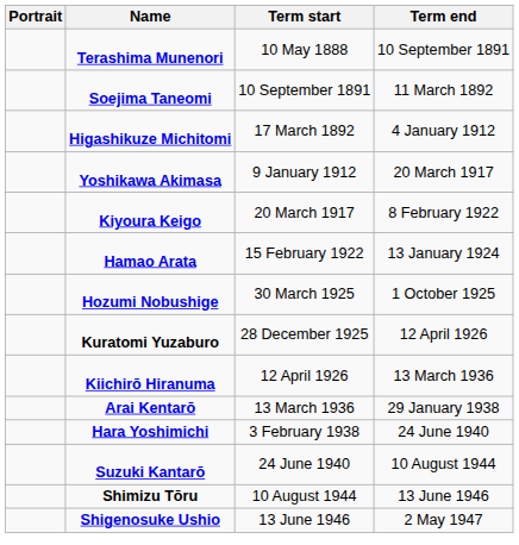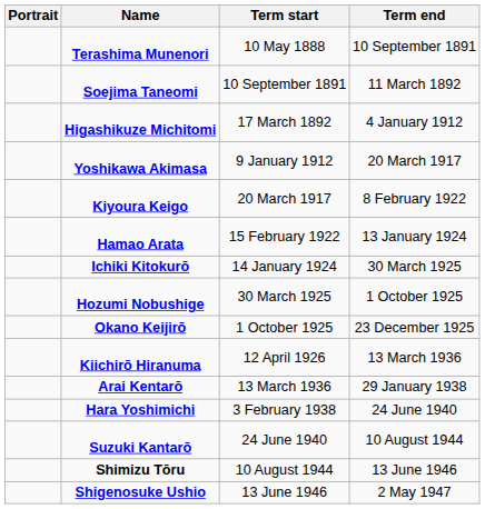+ row: Ichiki Kitokurō | 14 January 1924 | 30 March 1925
+ row: Okano Keijirō | 1 October 1925 | 23 December 1925
- row: Kuratomi Yuzaburo | 28 December 1925 | 12 April 1926
